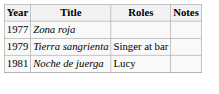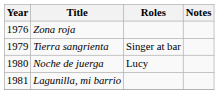Zona roja | Year: 1977 -> 1976
Noche de juerga | Year: 1981 -> 1980
+ row: 1981 | Lagunilla, mi barrio
